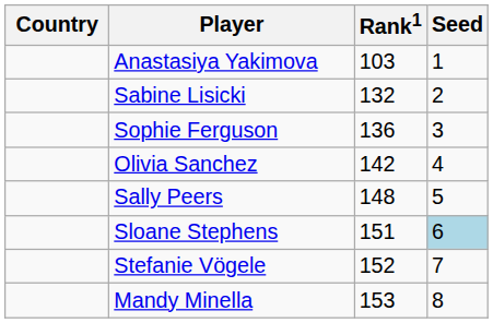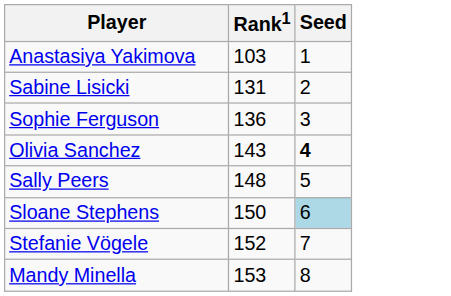- column: Country
Sabine Lisicki | Rank1: 132 -> 131
Olivia Sanchez | Rank1: 142 -> 143
Olivia Sanchez | Seed: normal -> bold
Sloane Stephens | Rank1: 151 -> 150
